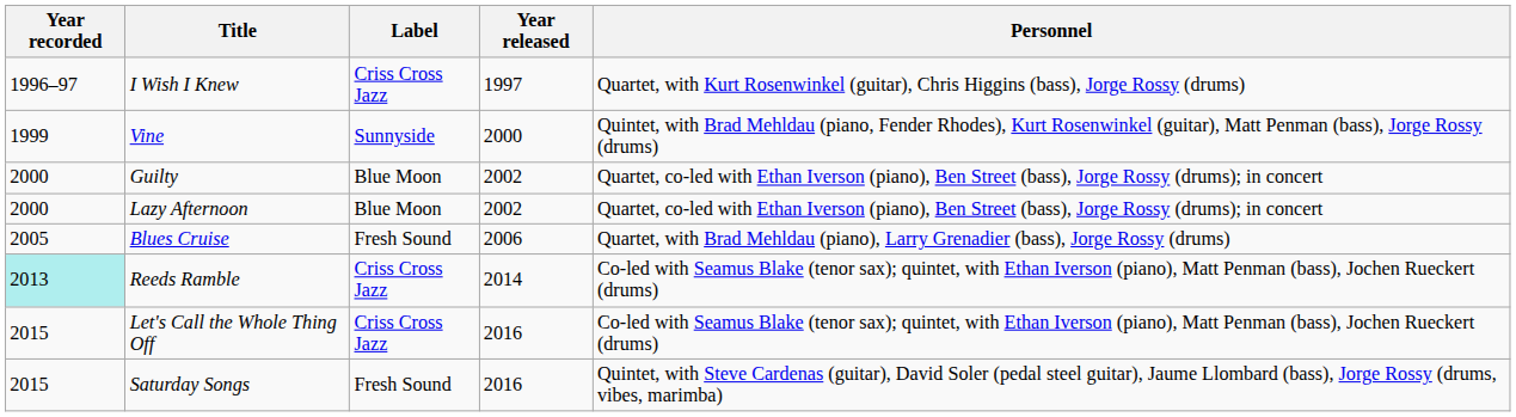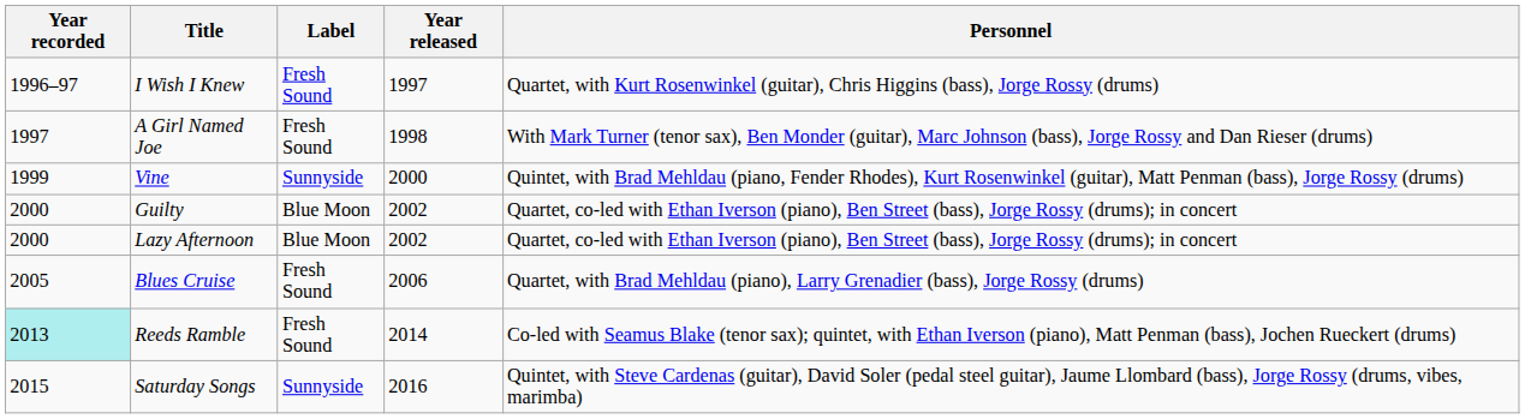I Wish I Knew | Label: Criss Cross Jazz -> Fresh Sound
+ row: 1997 | A Girl Named Joe | Fresh Sound | 1998 | With Mark Turner (tenor sax), Ben Monder (guitar), Marc Johnson (bass), Jorge Rossy and Dan Rieser (drums)
Reeds Ramble | Label: Criss Cross Jazz -> Fresh Sound
- row: 2015 | Let's Call the Whole Thing Off | Criss Cross Jazz | 2016 | Co-led with Seamus Blake (tenor sax); quintet, with Ethan Iverson (piano), Matt Penman (bass), Jochen Rueckert (drums)
Saturday Songs | Label: Fresh Sound -> Sunnyside
